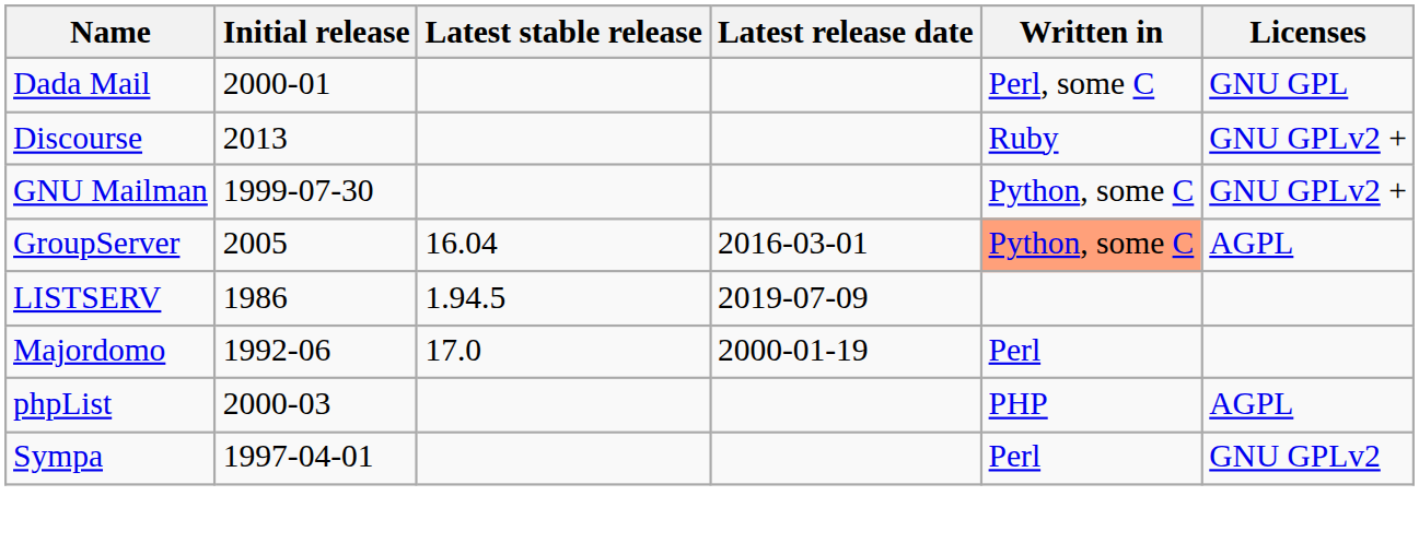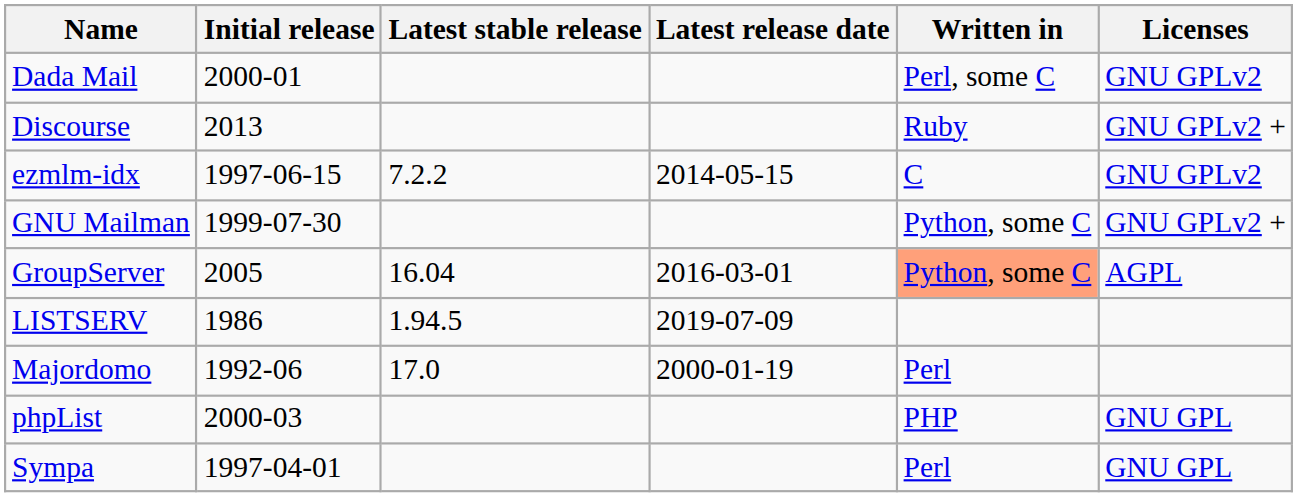Dada Mail | Licenses: GNU GPL -> GNU GPLv2
+ row: ezmlm-idx | 1997-06-15 | 7.2.2 | 2014-05-15 | C | GNU GPLv2
phpList | Licenses: AGPL -> GNU GPL
Sympa | Licenses: GNU GPLv2 -> GNU GPL
